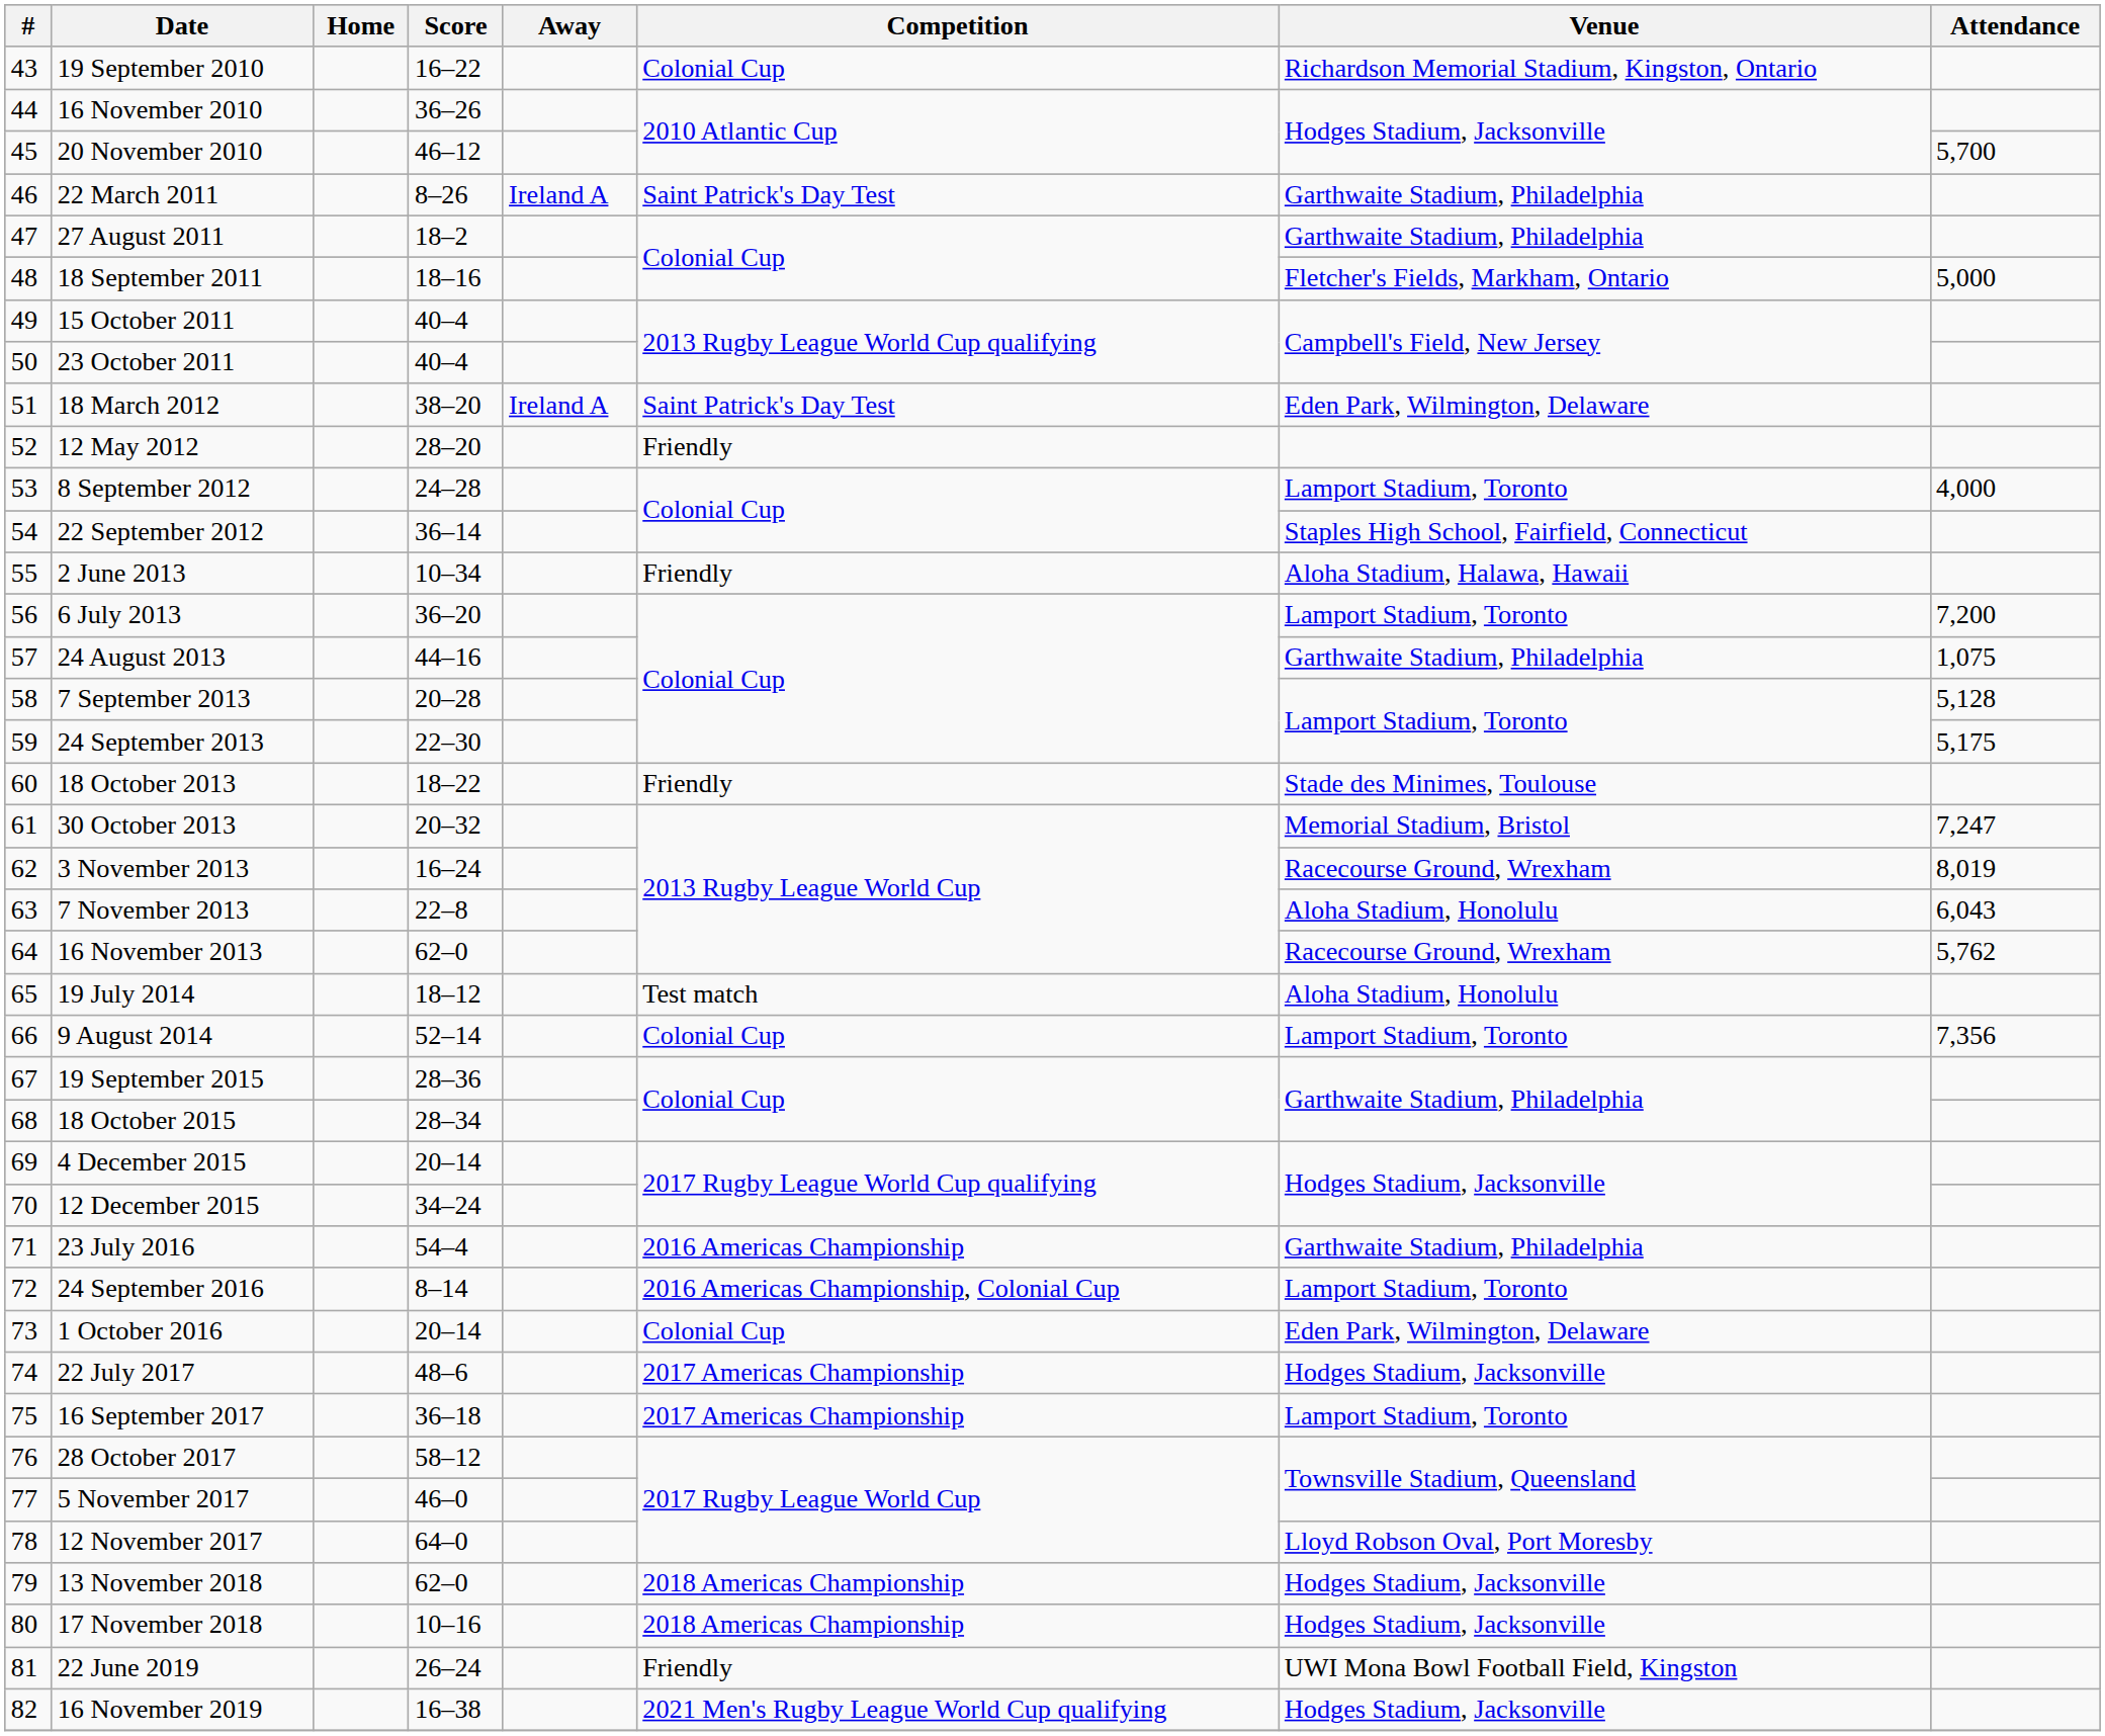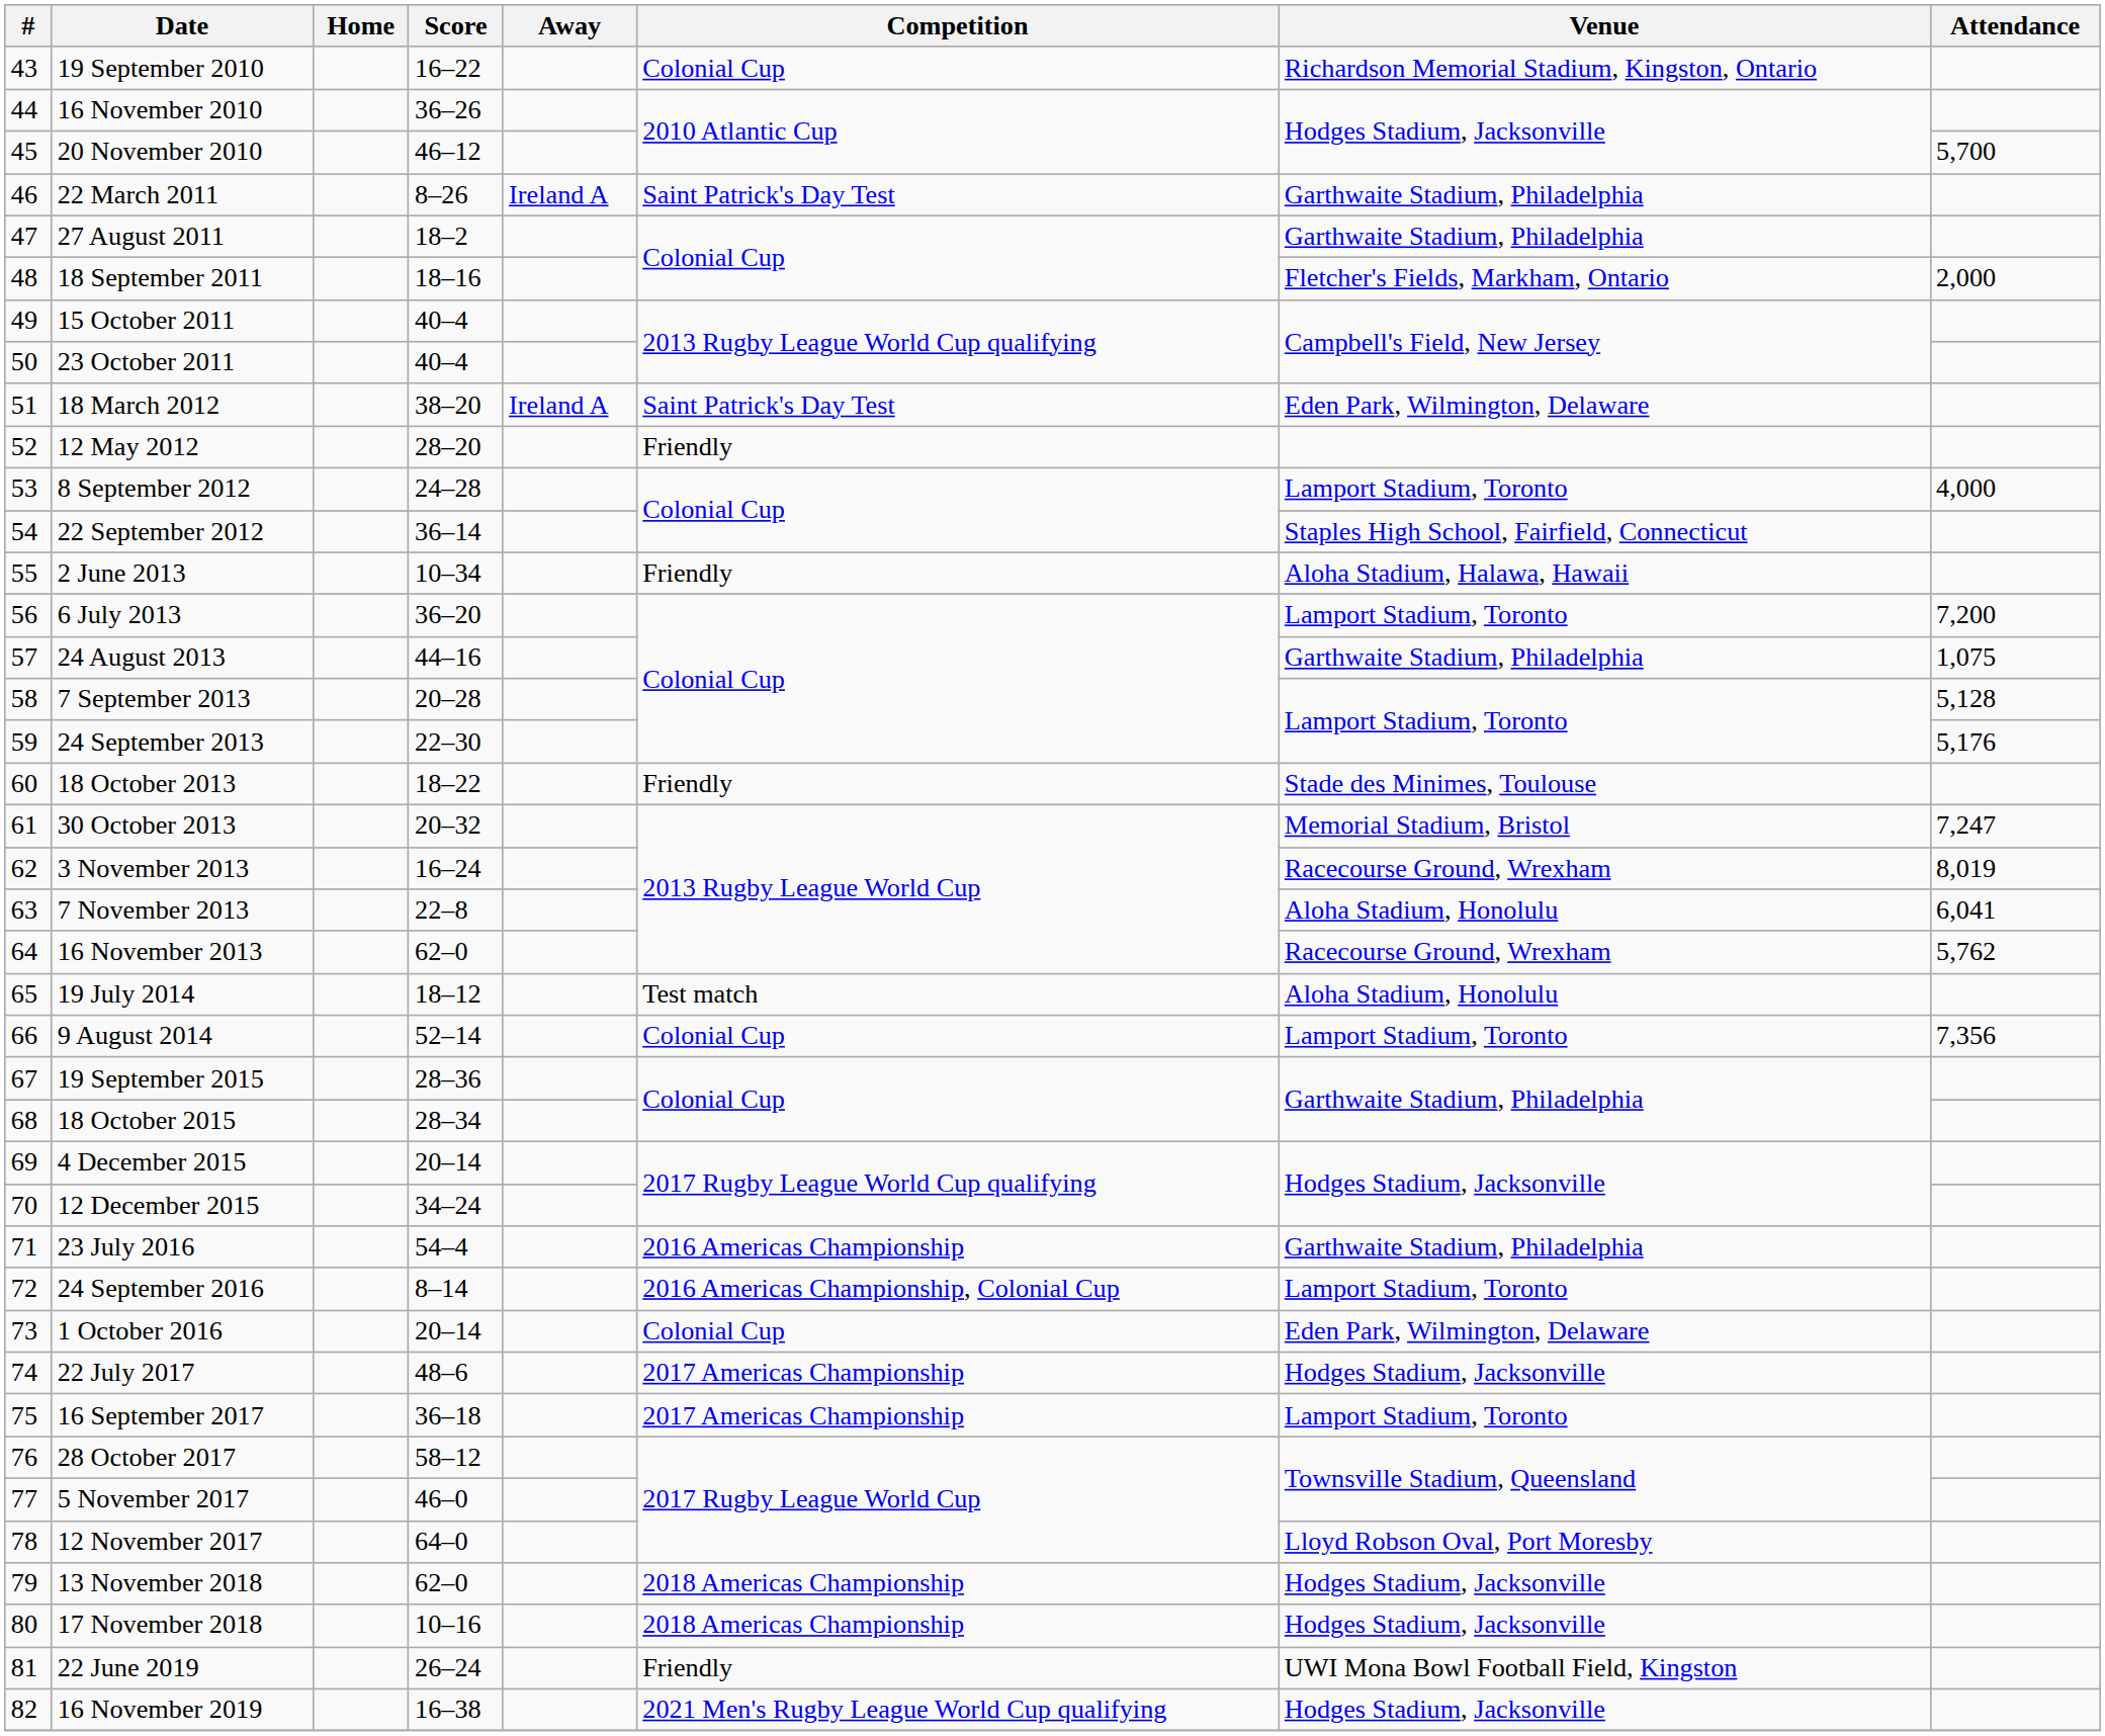18 September 2011 | Attendance: 5,000 -> 2,000
24 September 2013 | Attendance: 5,175 -> 5,176
7 November 2013 | Attendance: 6,043 -> 6,041
